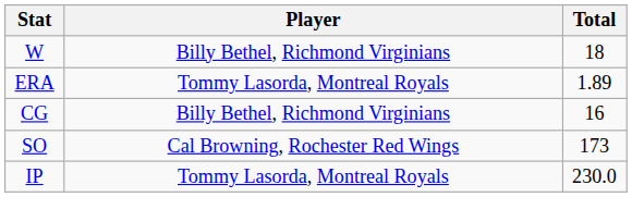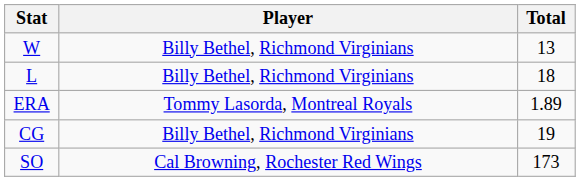W | Total: 18 -> 13
+ row: L | Billy Bethel, Richmond Virginians | 18
CG | Total: 16 -> 19
- row: IP | Tommy Lasorda, Montreal Royals | 230.0
